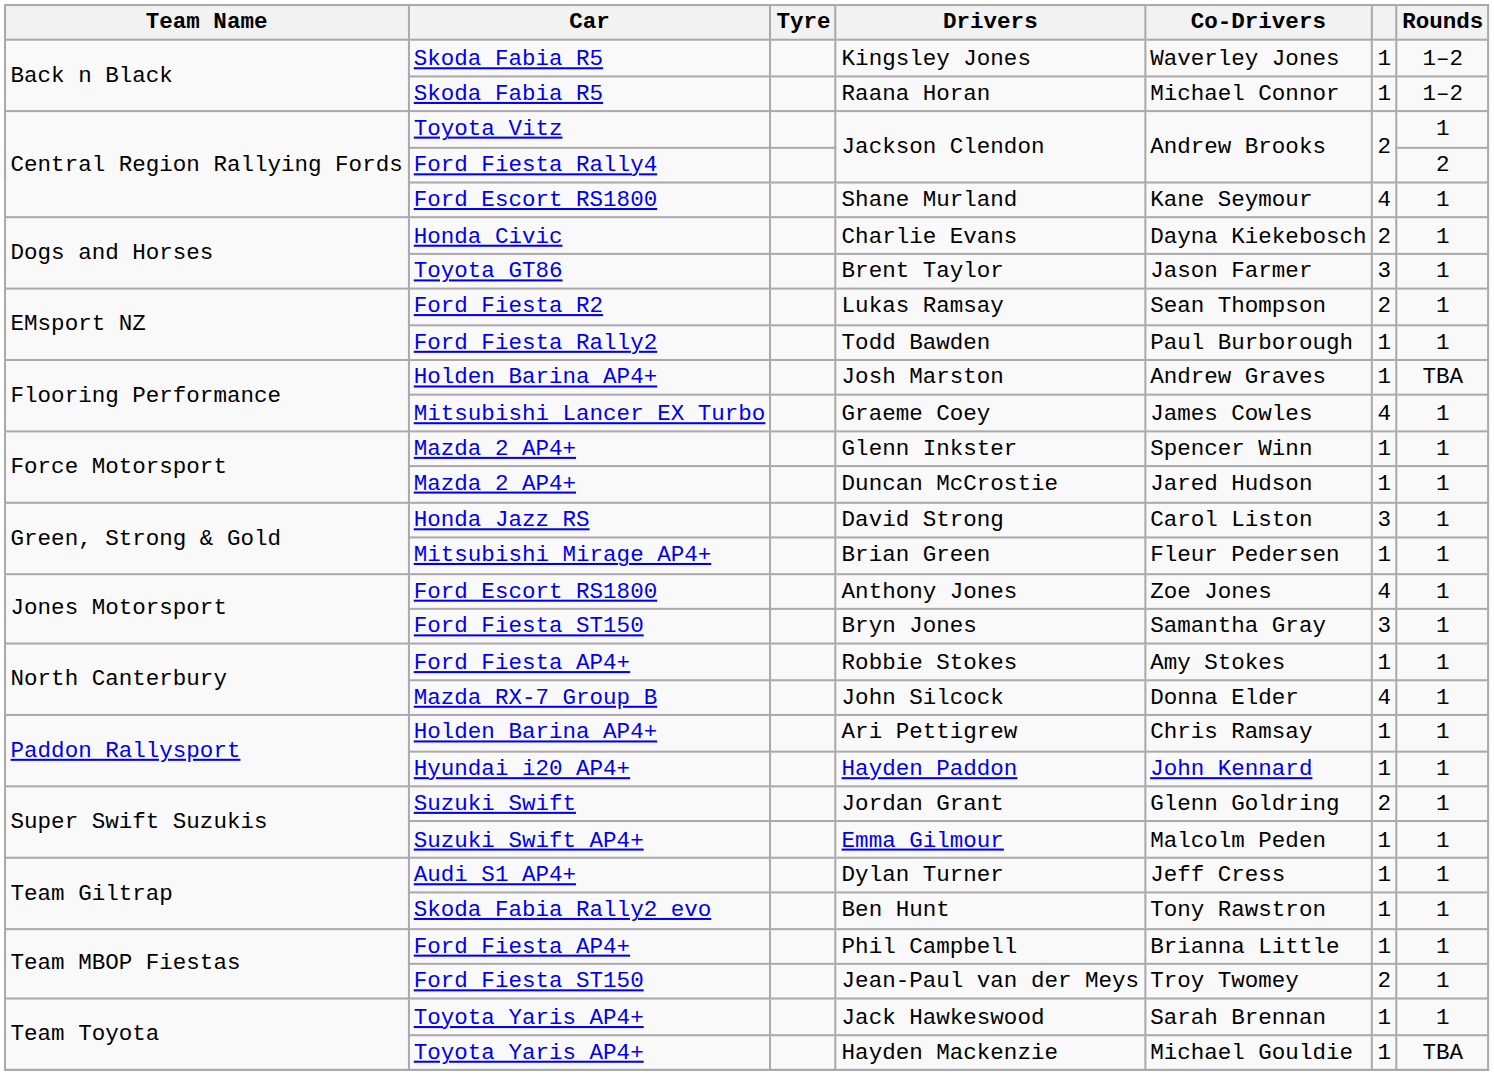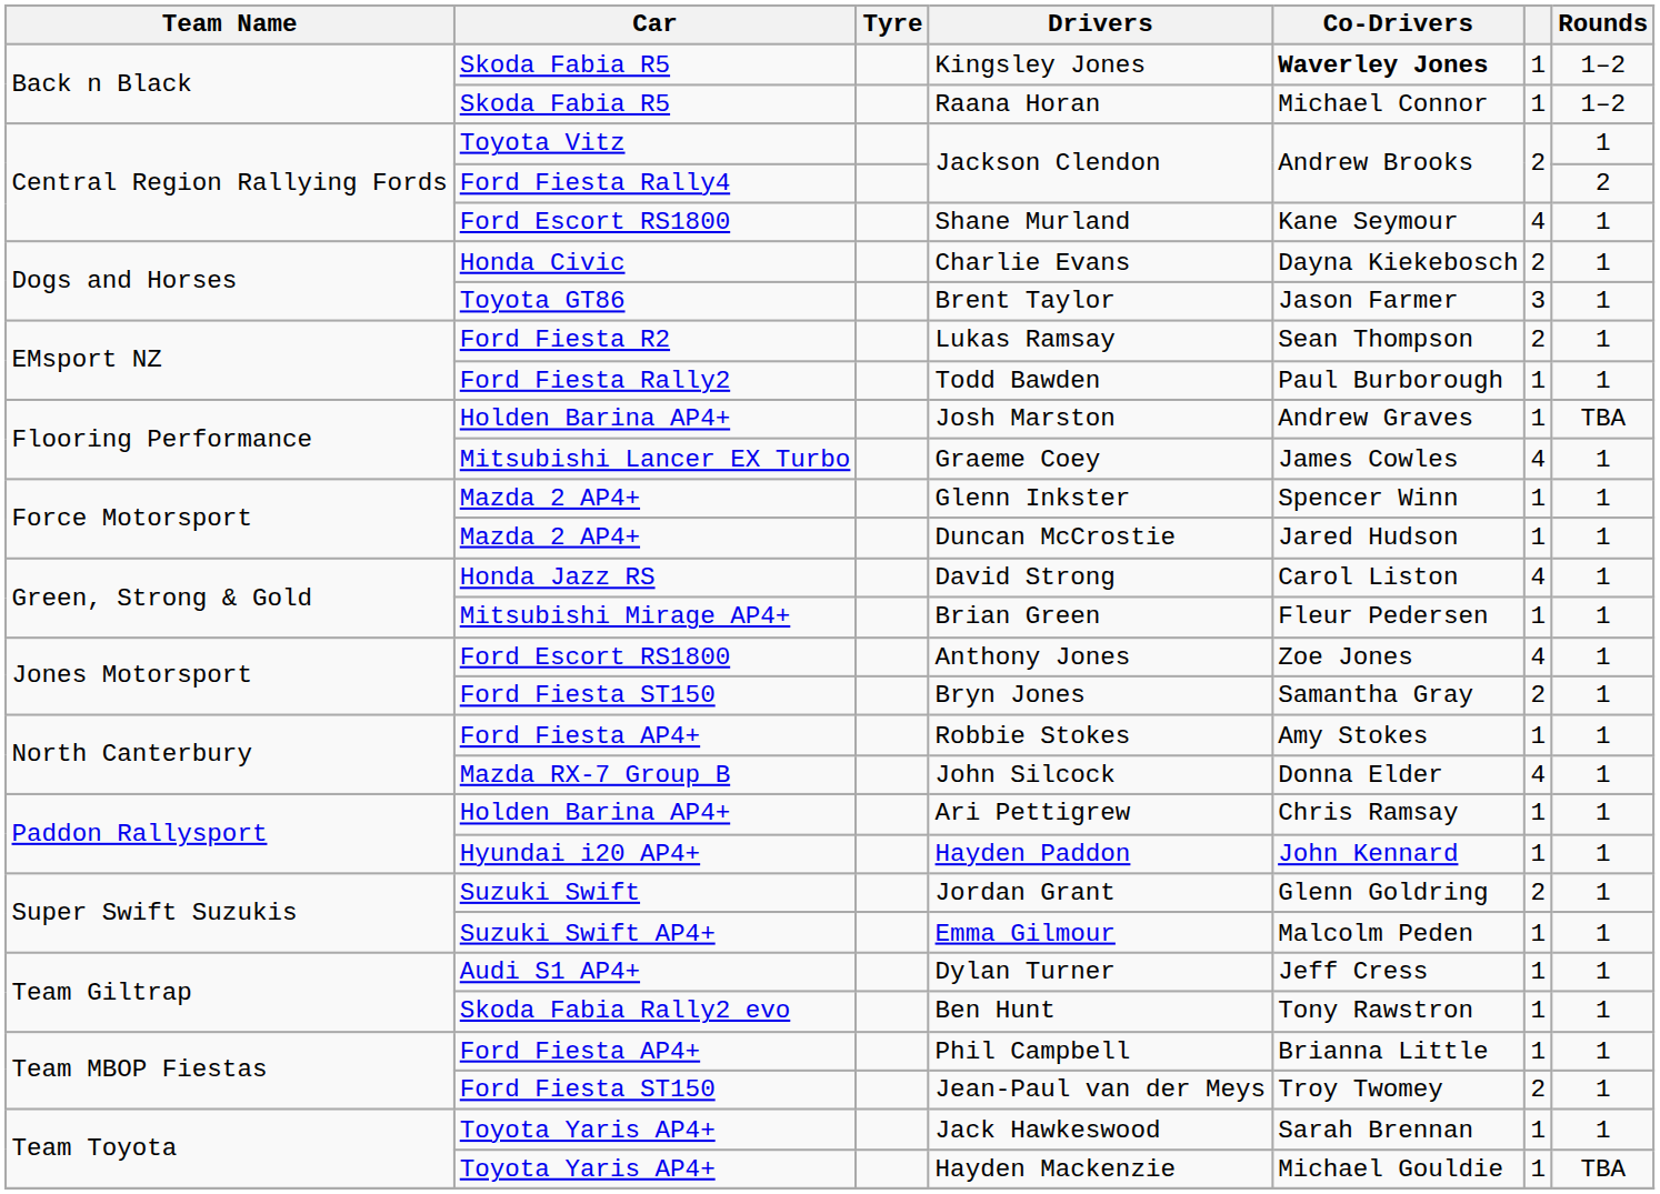Kingsley Jones | Co-Drivers: normal -> bold
David Strong | column 6: 3 -> 4
Bryn Jones | column 6: 3 -> 2
